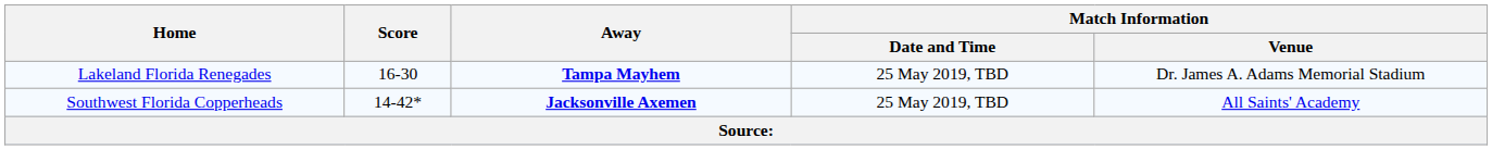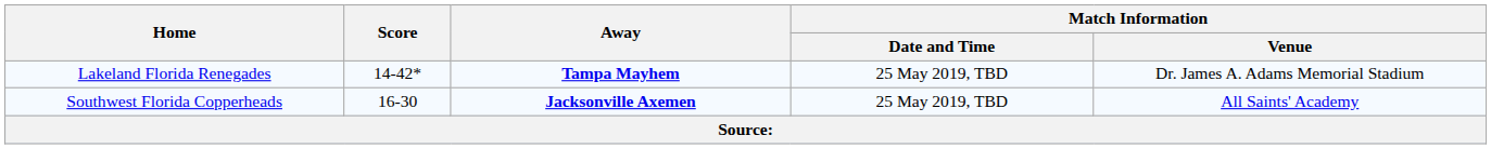Lakeland Florida Renegades | Score: 16-30 -> 14-42*
Southwest Florida Copperheads | Score: 14-42* -> 16-30
